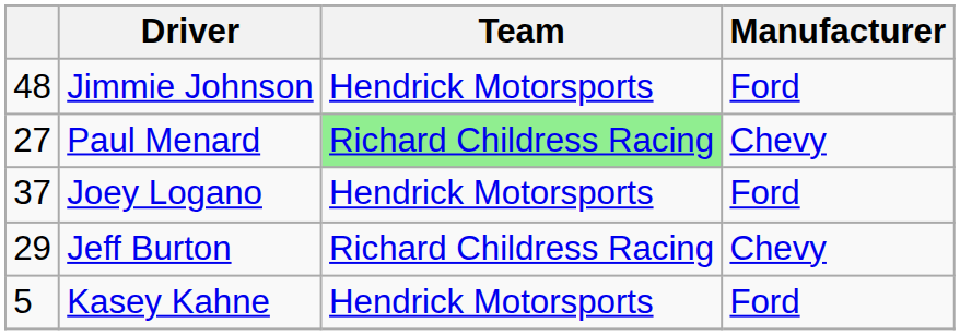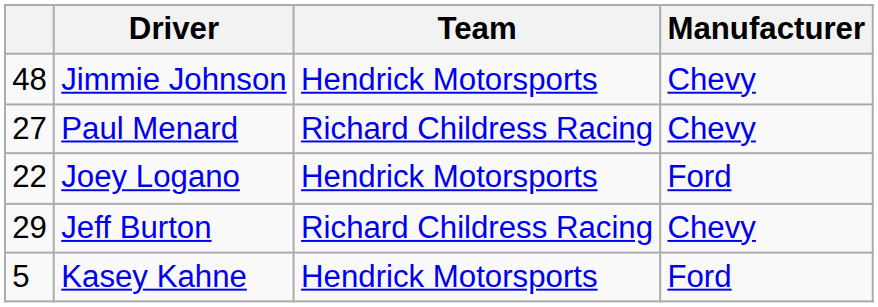Jimmie Johnson | Manufacturer: Ford -> Chevy
Paul Menard | Team: lightgreen background -> no background
Joey Logano | column 1: 37 -> 22
